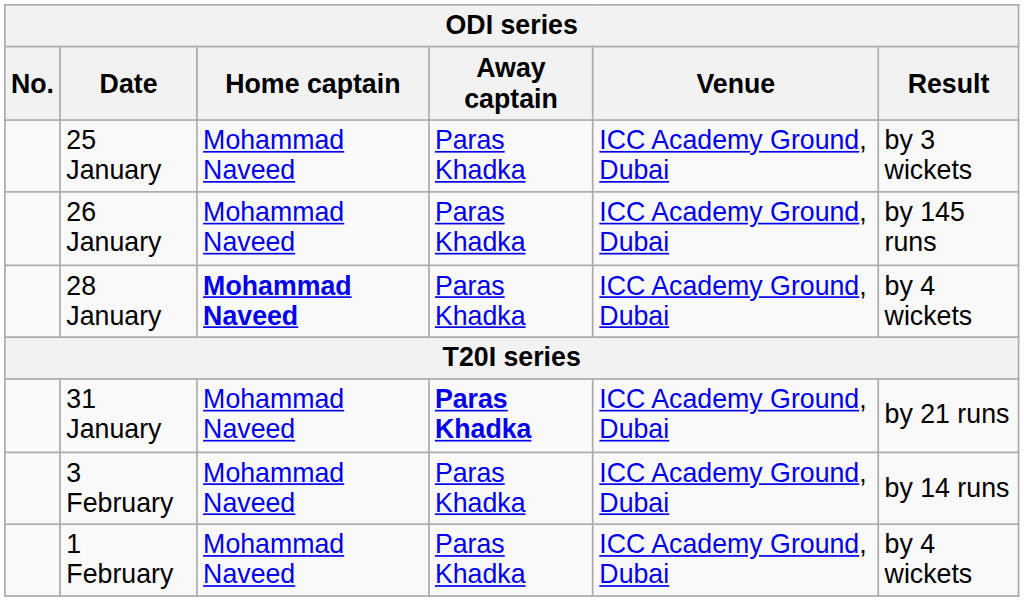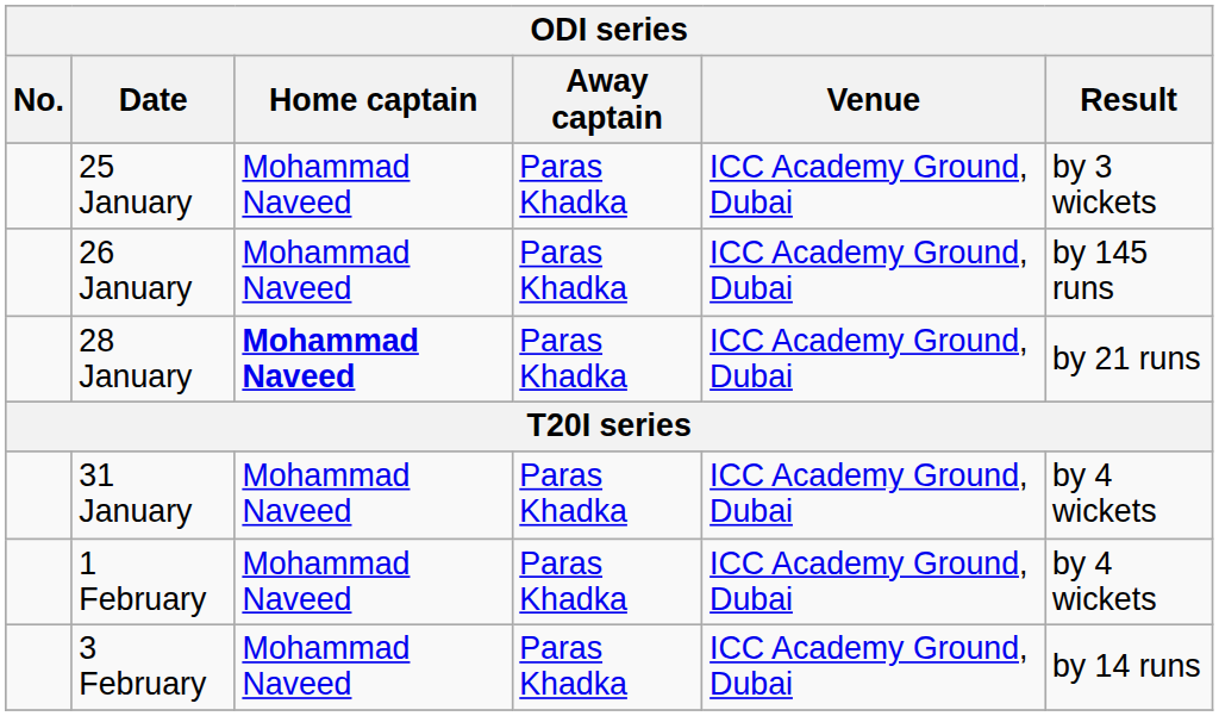28 January | Result: by 4 wickets -> by 21 runs
31 January | Away captain: bold -> normal
31 January | Result: by 21 runs -> by 4 wickets
rows swapped: 1 February <-> 3 February
